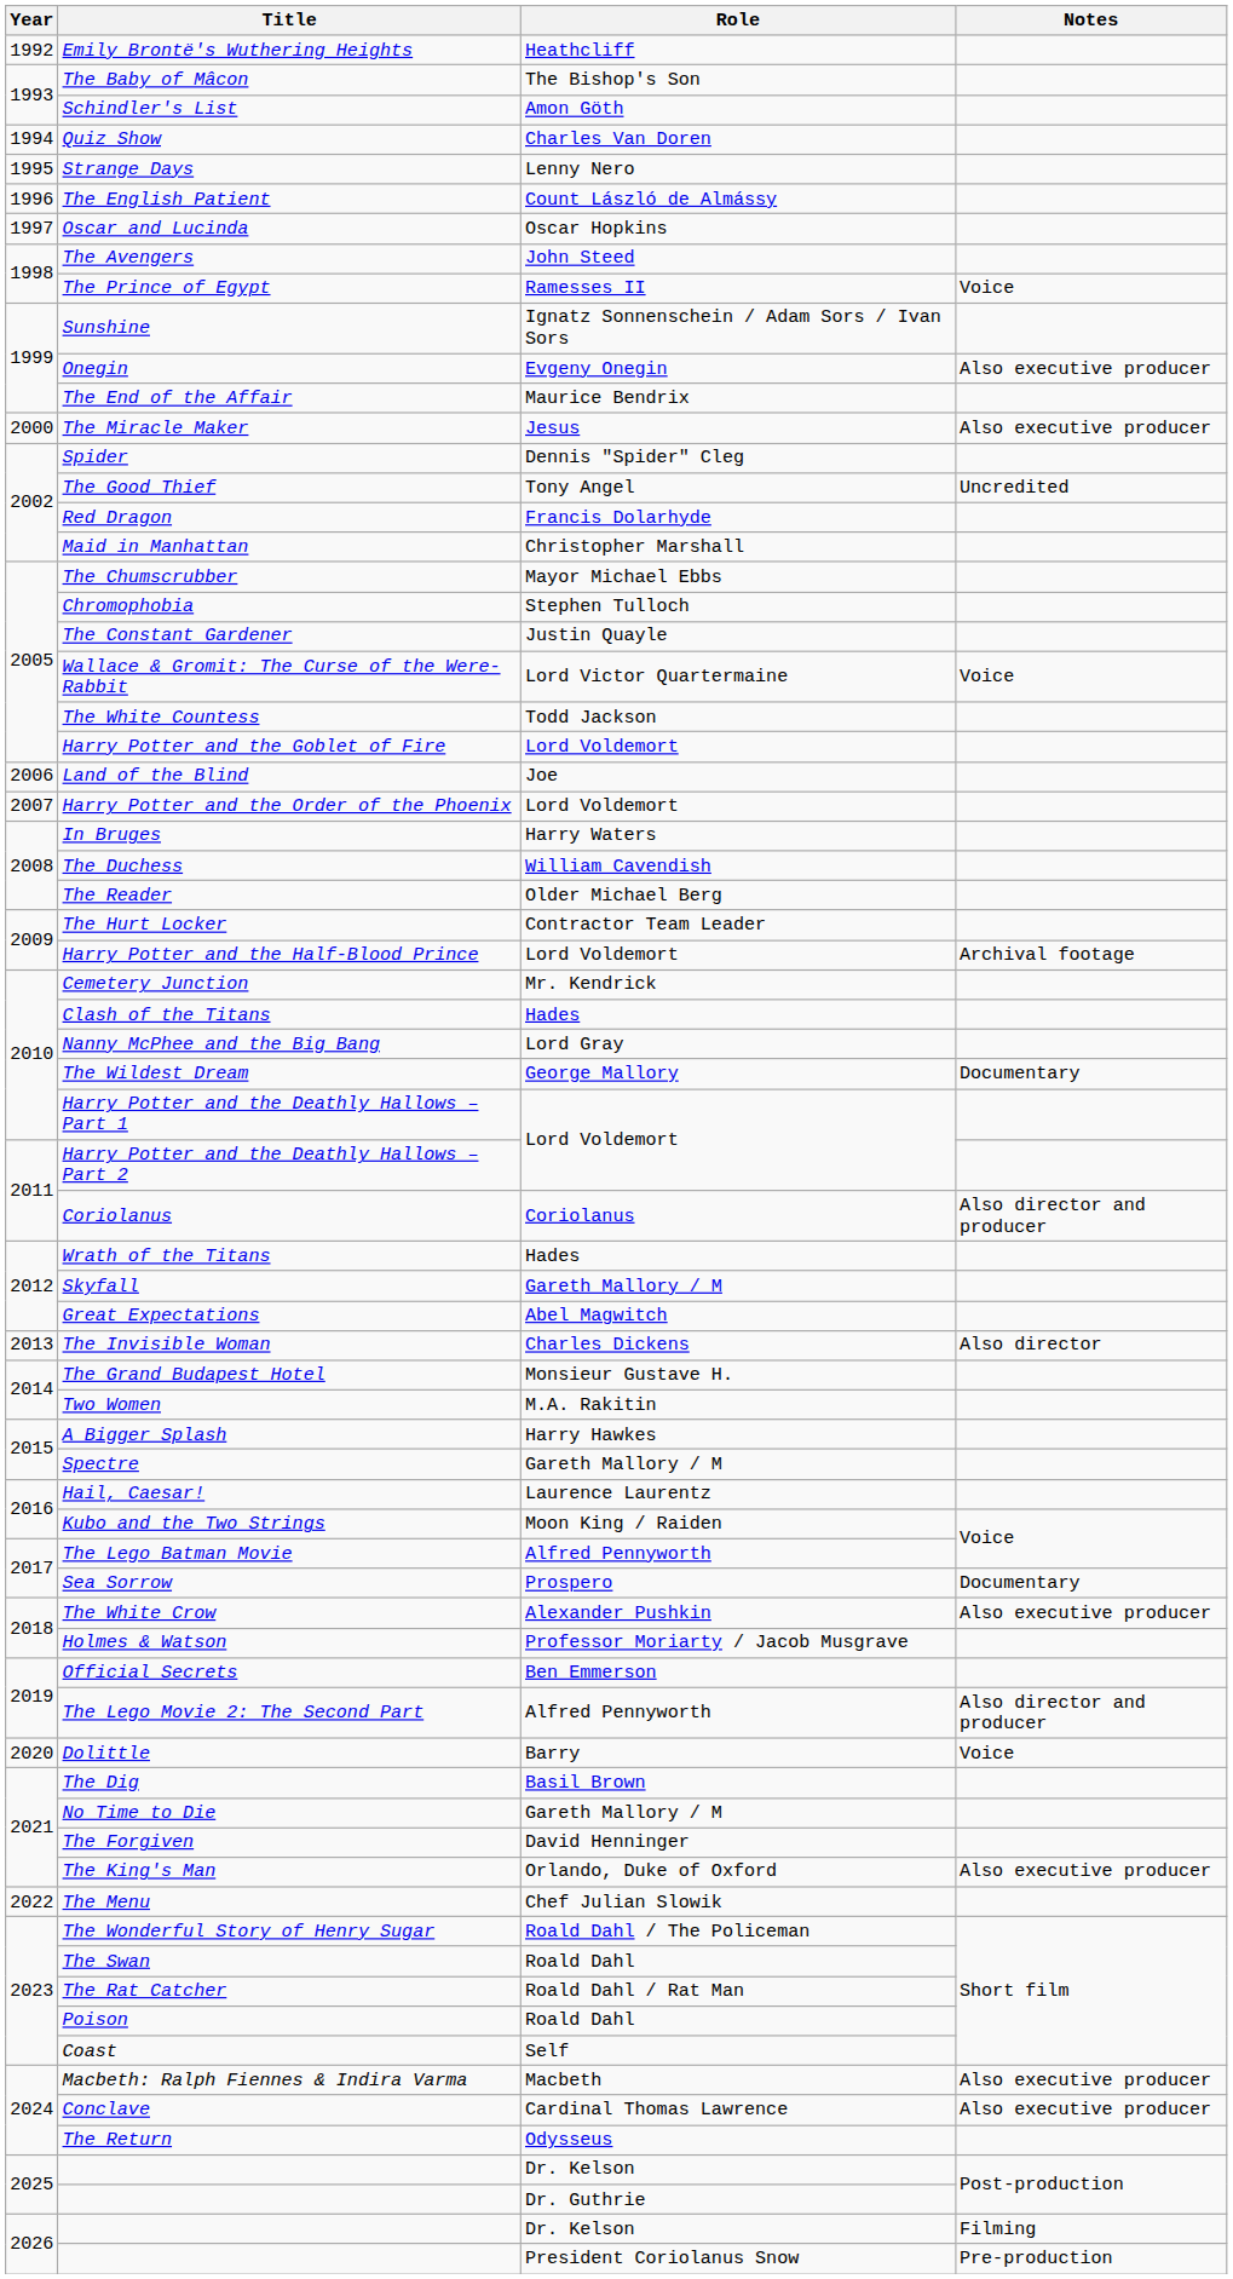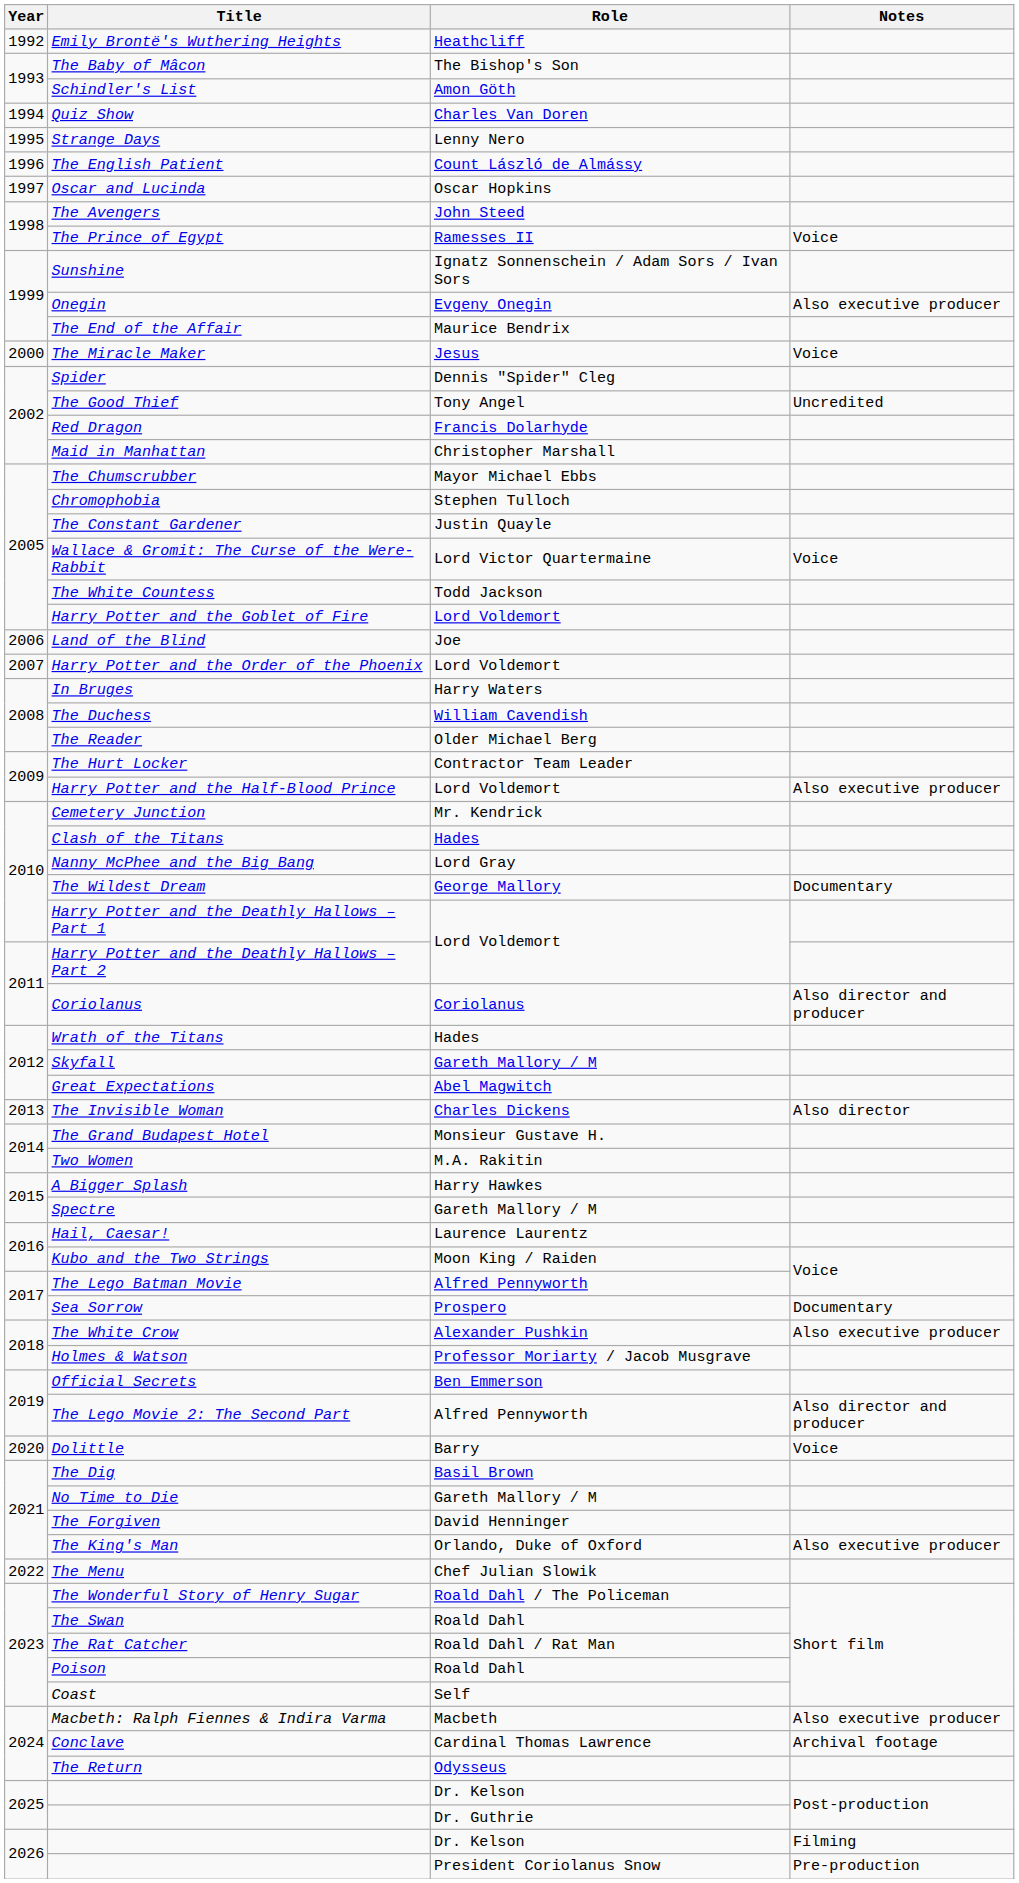The Miracle Maker | Notes: Also executive producer -> Voice
Harry Potter and the Half-Blood Prince | Notes: Archival footage -> Also executive producer
Conclave | Notes: Also executive producer -> Archival footage
